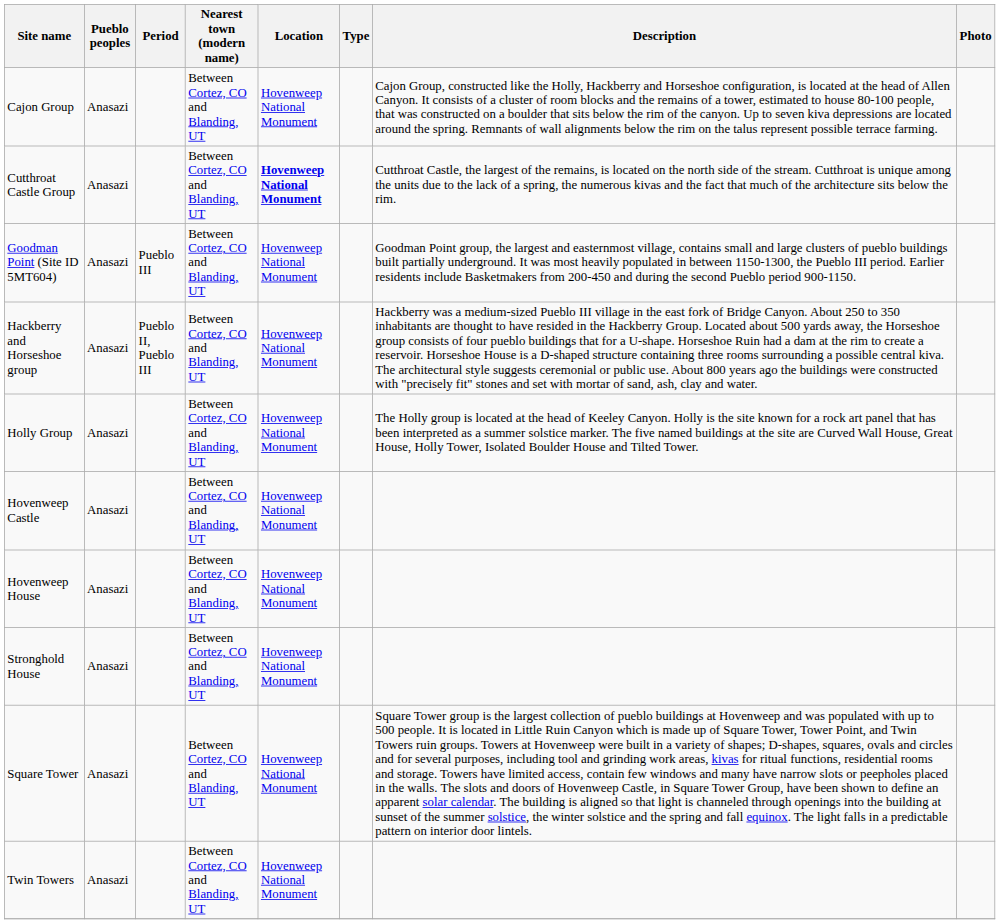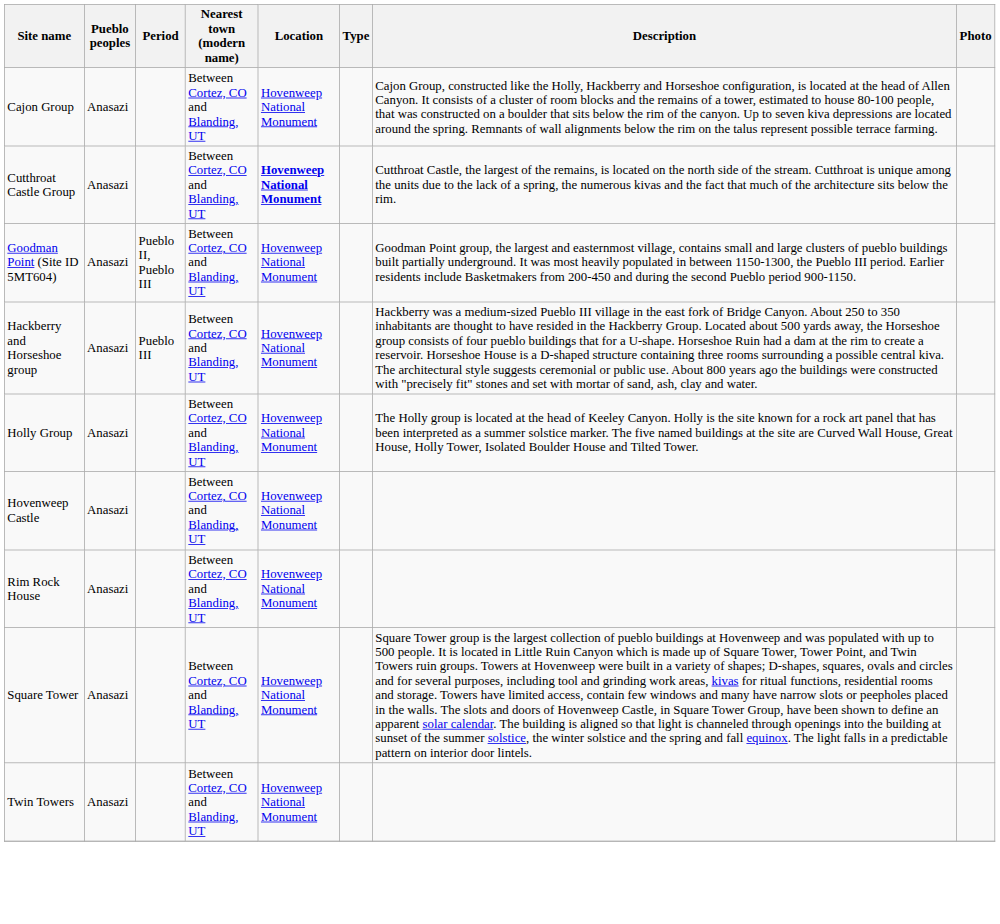Goodman Point (Site ID 5MT604) | Period: Pueblo III -> Pueblo II, Pueblo III
Hackberry and Horseshoe group | Period: Pueblo II, Pueblo III -> Pueblo III
- row: Hovenweep House | Anasazi | Between Cortez, CO and Blanding, UT | Hovenweep National Monument
+ row: Rim Rock House | Anasazi | Between Cortez, CO and Blanding, UT | Hovenweep National Monument
- row: Stronghold House | Anasazi | Between Cortez, CO and Blanding, UT | Hovenweep National Monument
